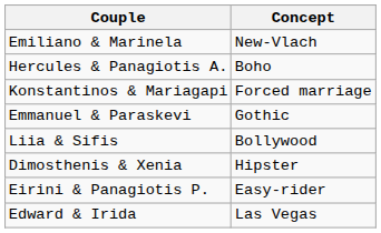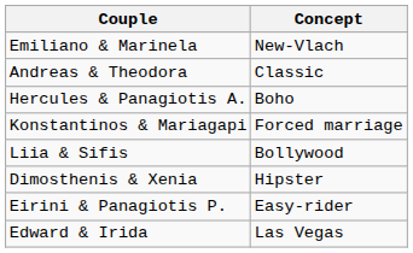+ row: Andreas & Theodora | Classic
- row: Emmanuel & Paraskevi | Gothic
